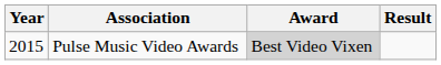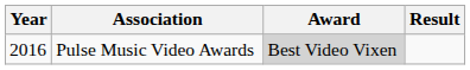Pulse Music Video Awards | Year: 2015 -> 2016
